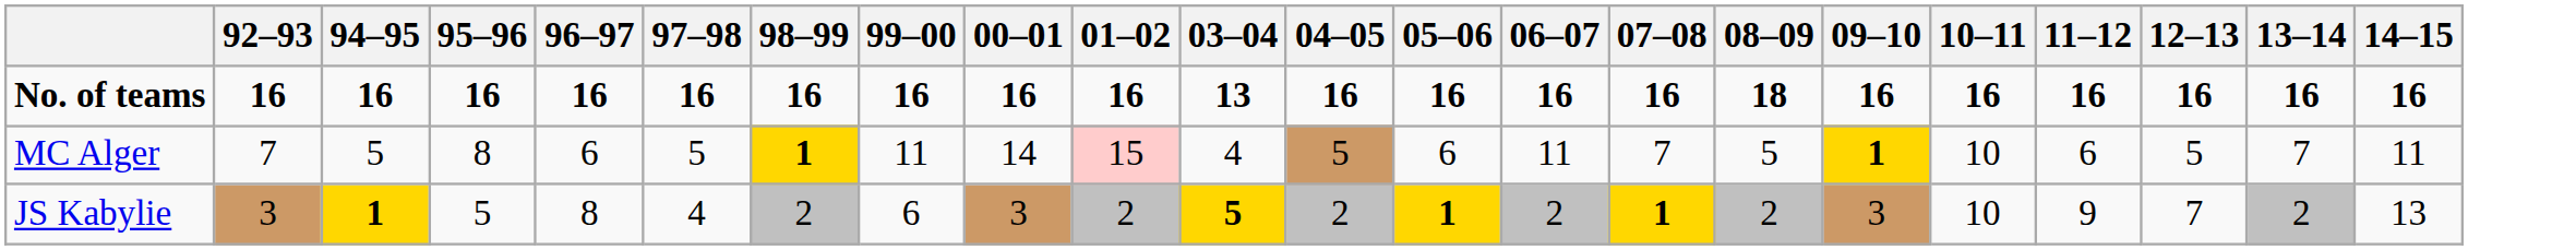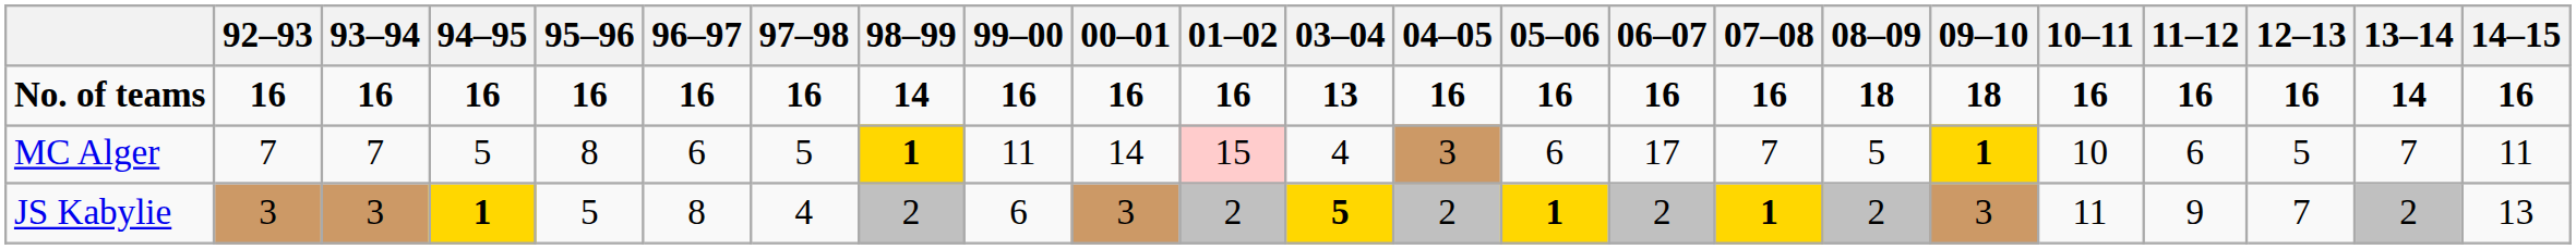+ column: 93–94 | 16 | 7 | 3
No. of teams | 98–99: 16 -> 14
No. of teams | 09–10: 16 -> 18
No. of teams | 13–14: 16 -> 14
MC Alger | 04–05: 5 -> 3
MC Alger | 06–07: 11 -> 17
JS Kabylie | 10–11: 10 -> 11
